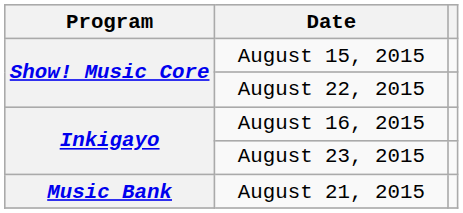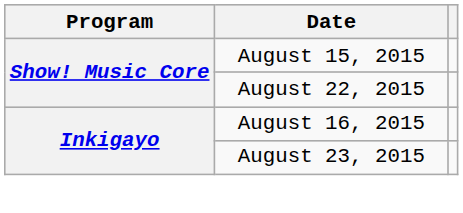- row: Music Bank | August 21, 2015
